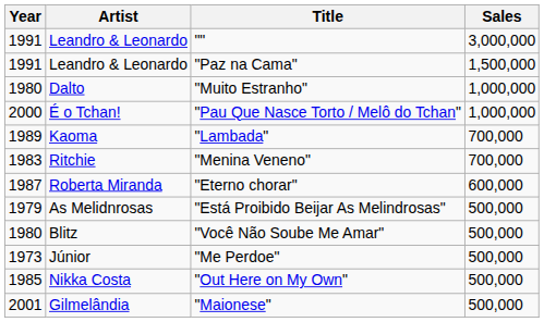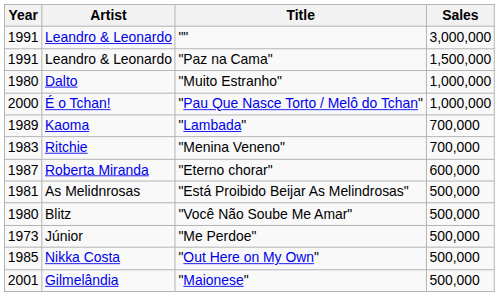"Está Proibido Beijar As Melindrosas" | Year: 1979 -> 1981
